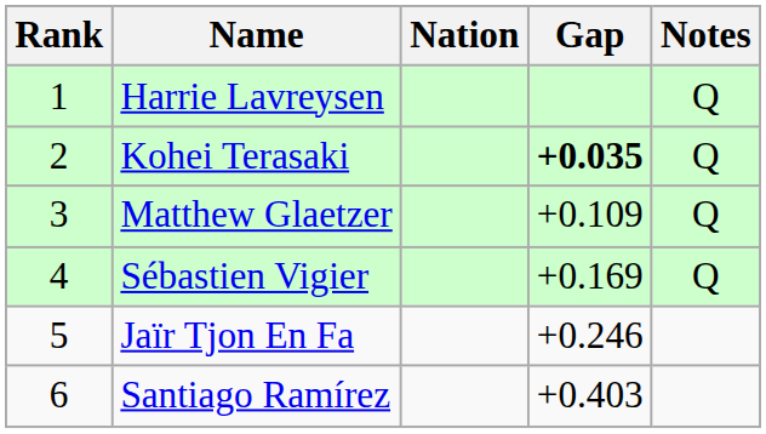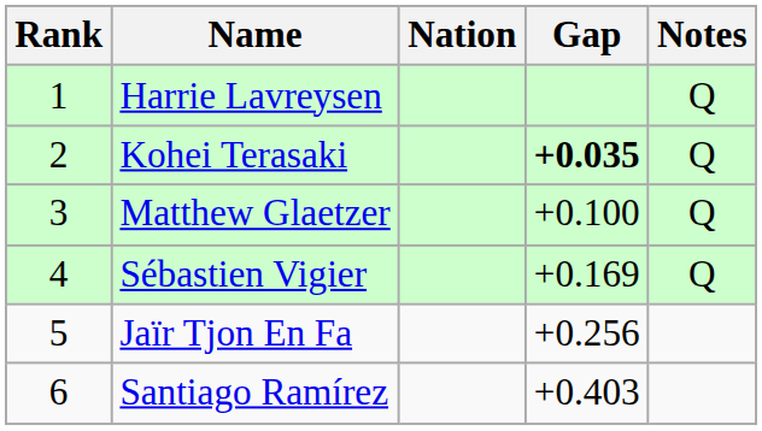Matthew Glaetzer | Gap: +0.109 -> +0.100
Jaïr Tjon En Fa | Gap: +0.246 -> +0.256
